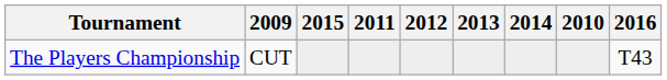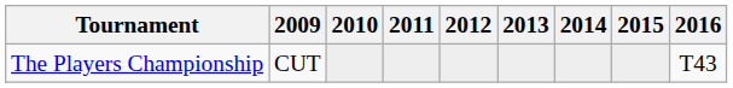columns swapped: 2010 <-> 2015
